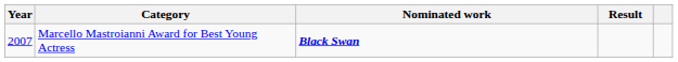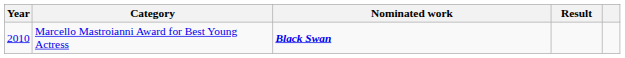Marcello Mastroianni Award for Best Young Actress | Year: 2007 -> 2010
